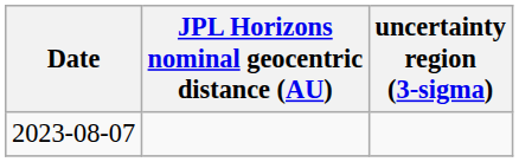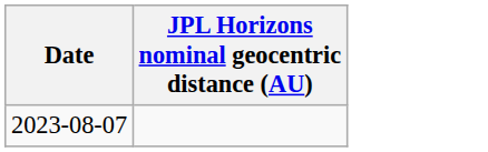- column: uncertainty region (3-sigma)
